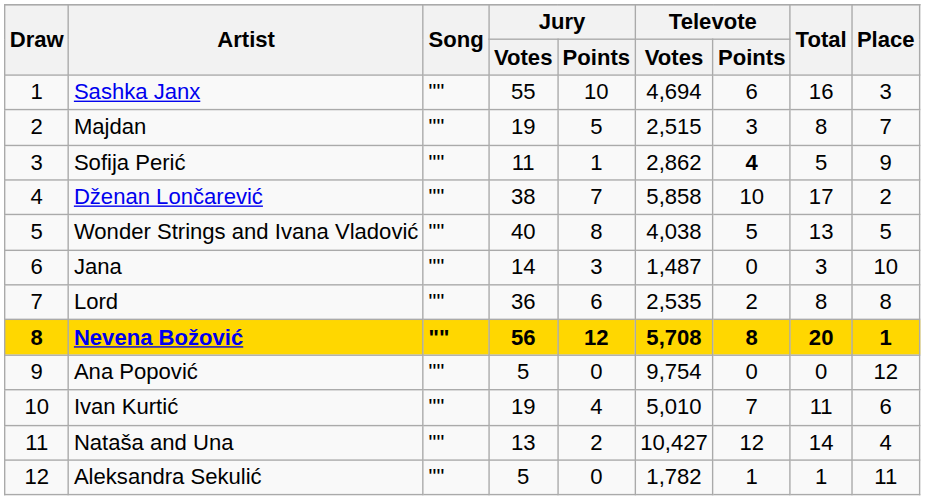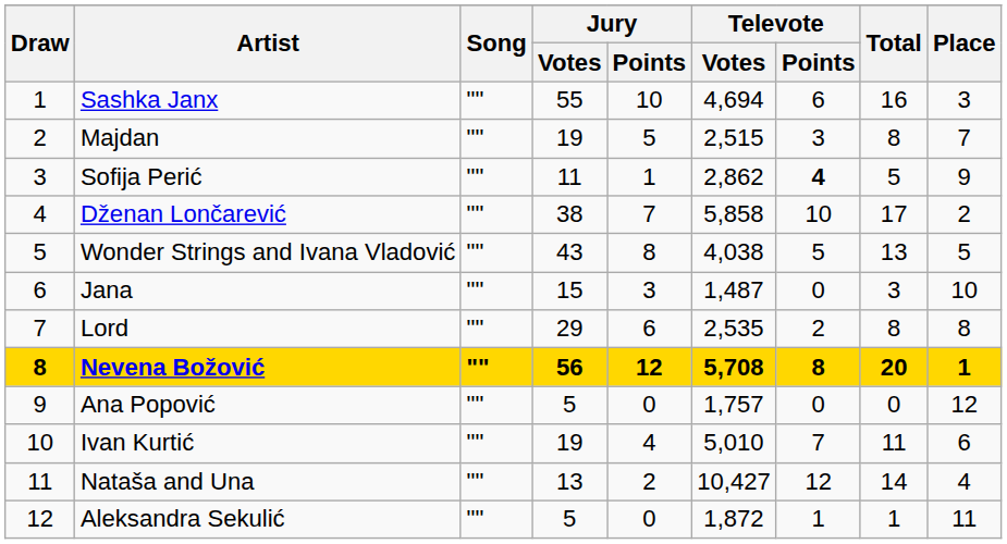Wonder Strings and Ivana Vladović | Jury / Votes: 40 -> 43
Jana | Jury / Votes: 14 -> 15
Lord | Jury / Votes: 36 -> 29
Ana Popović | Televote / Votes: 9,754 -> 1,757
Aleksandra Sekulić | Televote / Votes: 1,782 -> 1,872
